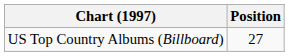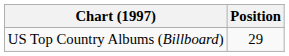US Top Country Albums (Billboard) | Position: 27 -> 29
